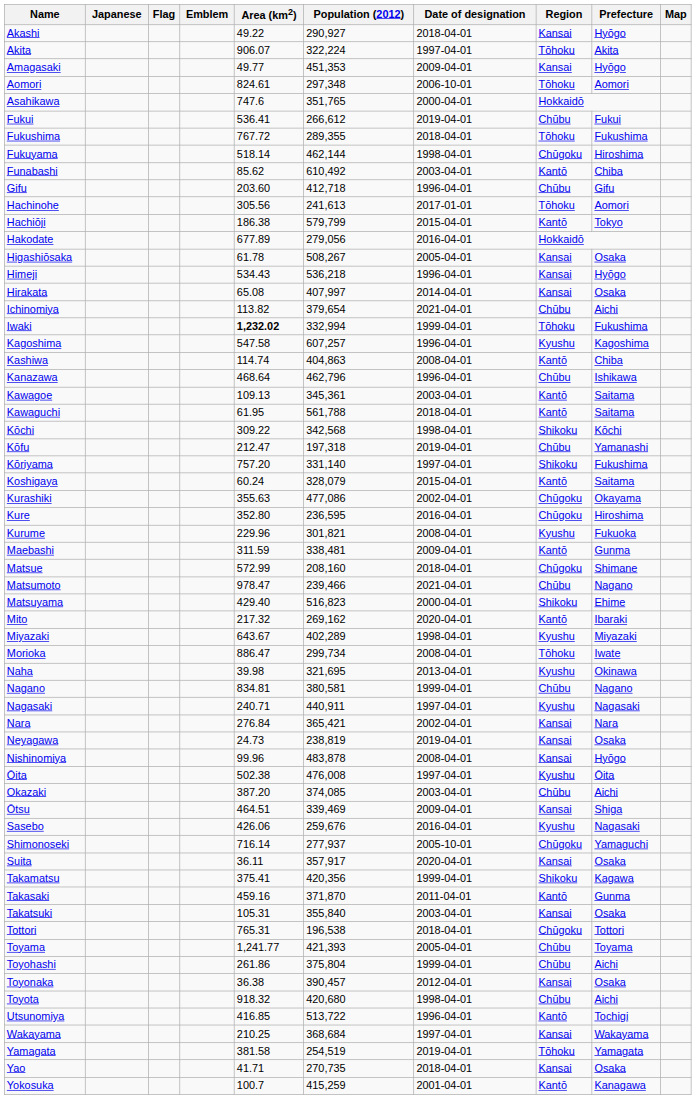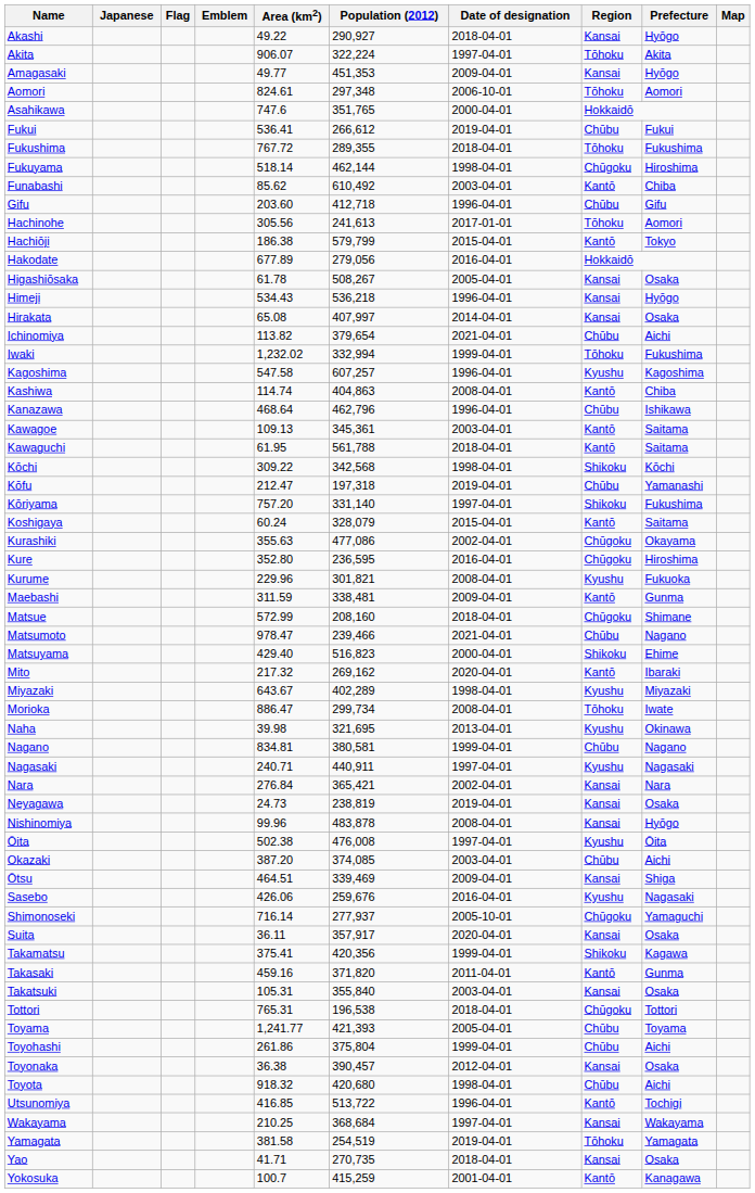Iwaki | Area (km2): bold -> normal
Takasaki | Population (2012): 371,870 -> 371,820
